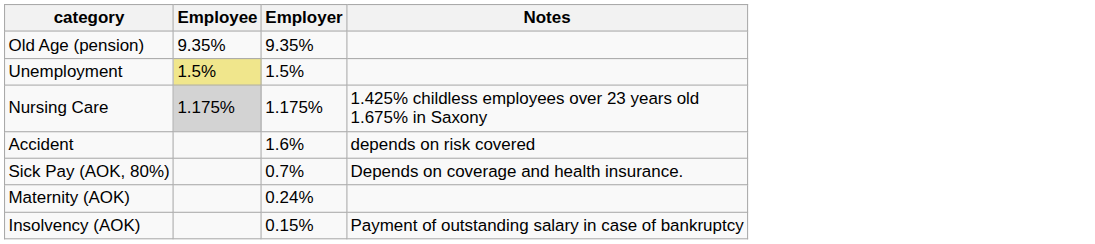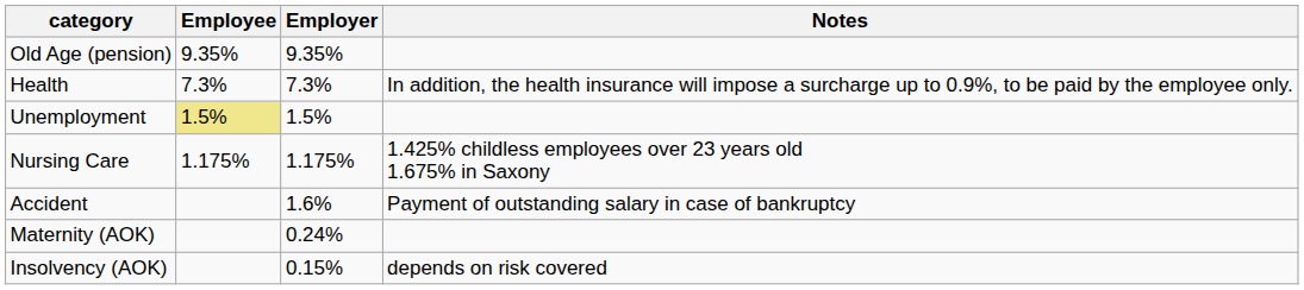+ row: Health | 7.3% | 7.3% | In addition, the health insurance will impose a surcharge up to 0.9%, to be paid by the employee only.
Nursing Care | Employee: lightgrey background -> no background
Accident | Notes: depends on risk covered -> Payment of outstanding salary in case of bankruptcy
- row: Sick Pay (AOK, 80%) | 0.7% | Depends on coverage and health insurance.
Insolvency (AOK) | Notes: Payment of outstanding salary in case of bankruptcy -> depends on risk covered
